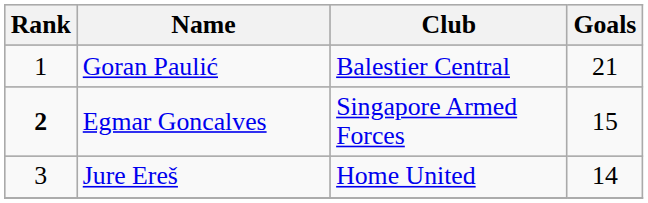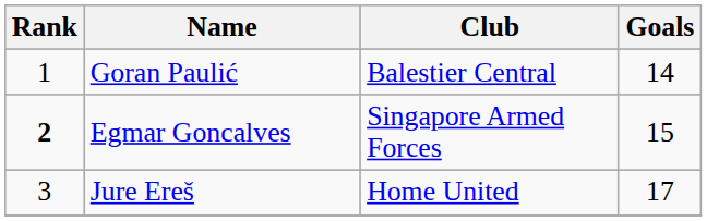Goran Paulić | Goals: 21 -> 14
Jure Ereš | Goals: 14 -> 17
